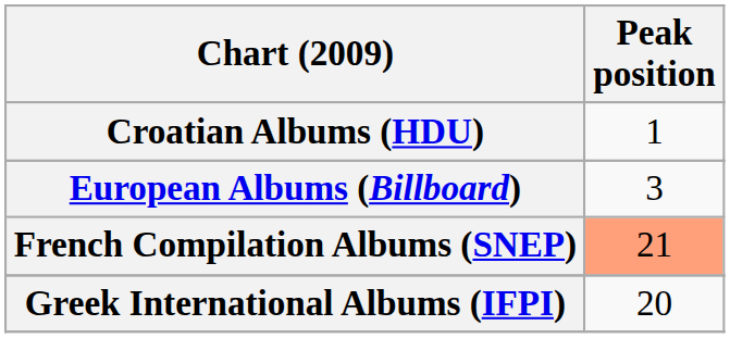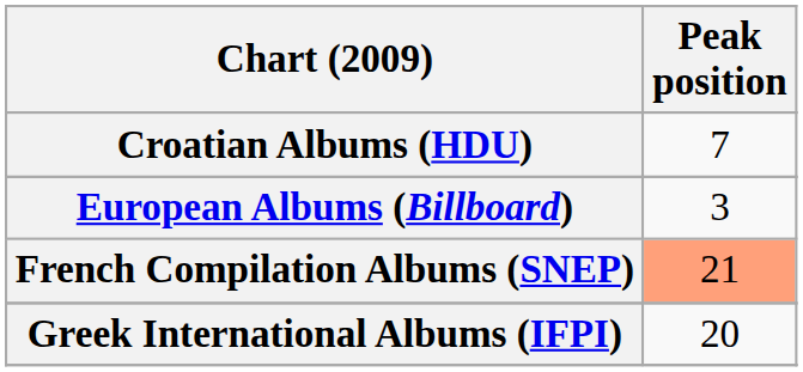Croatian Albums (HDU) | Peak position: 1 -> 7
